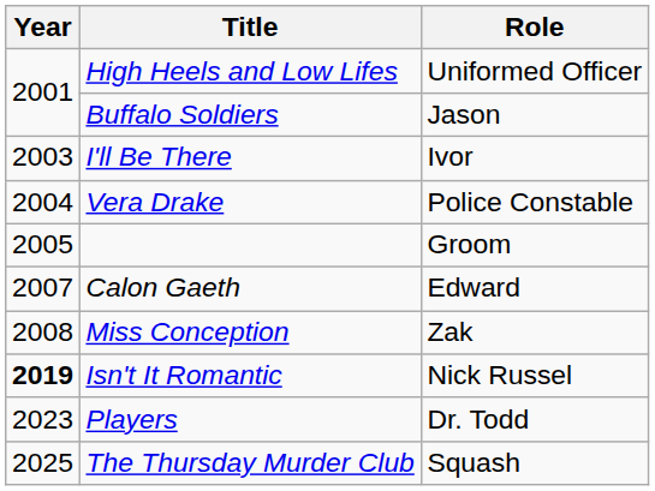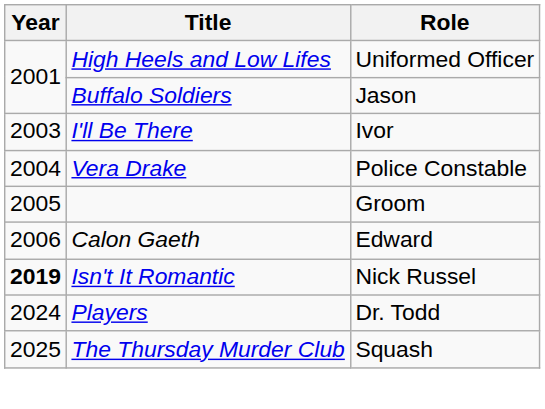Calon Gaeth | Year: 2007 -> 2006
- row: 2008 | Miss Conception | Zak
Players | Year: 2023 -> 2024
